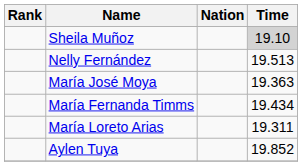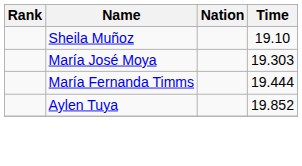Sheila Muñoz | Time: lightgrey background -> no background
- row: Nelly Fernández | 19.513
María José Moya | Time: 19.363 -> 19.303
María Fernanda Timms | Time: 19.434 -> 19.444
- row: María Loreto Arias | 19.311
